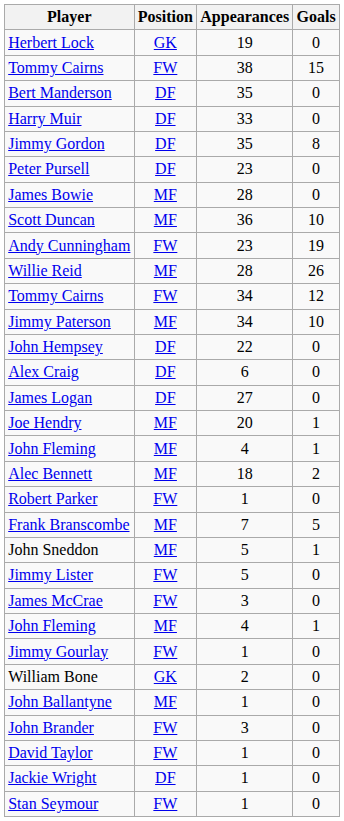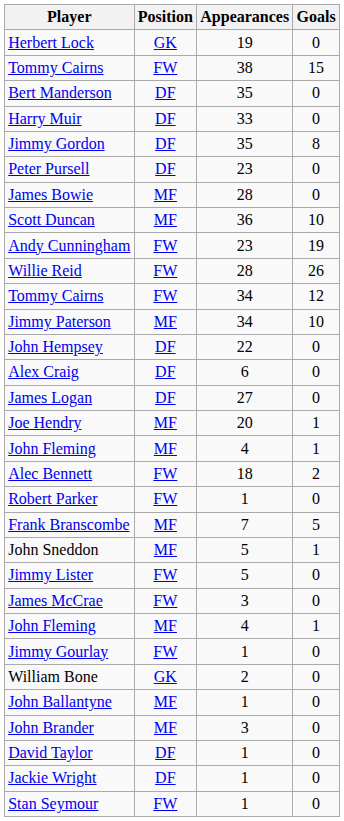Willie Reid | Position: MF -> FW
Alec Bennett | Position: MF -> FW
John Brander | Position: FW -> MF
David Taylor | Position: FW -> DF
